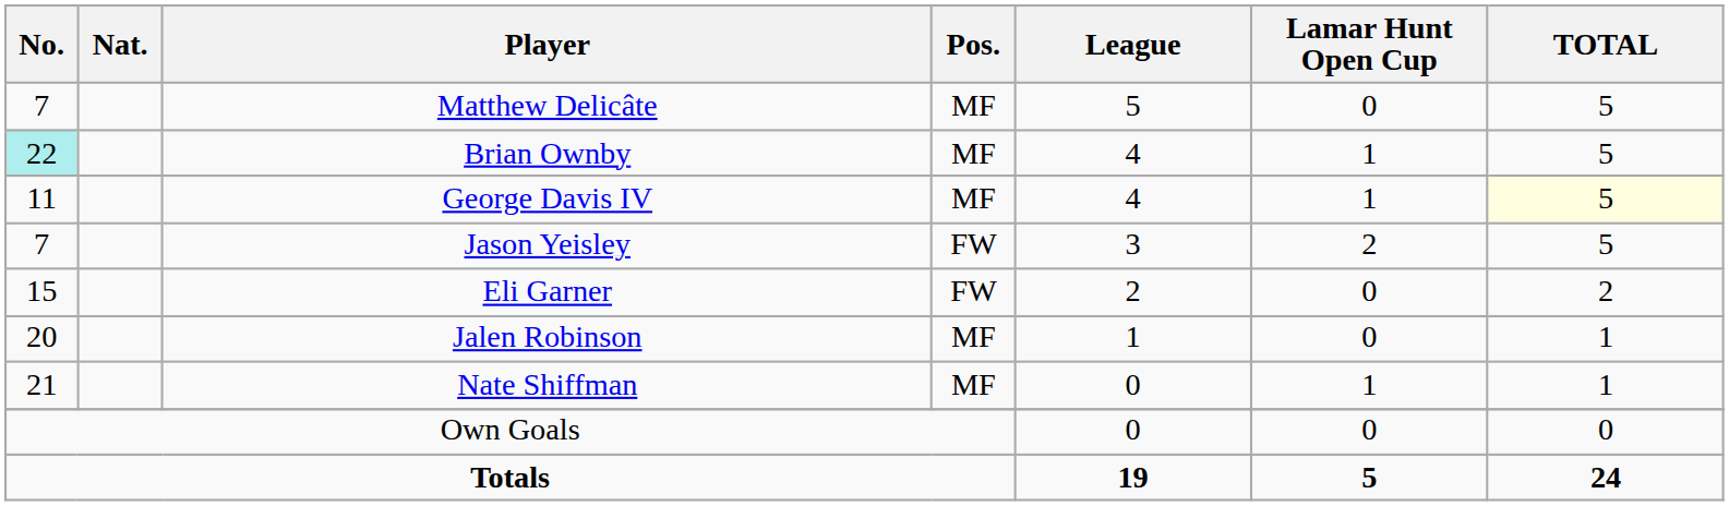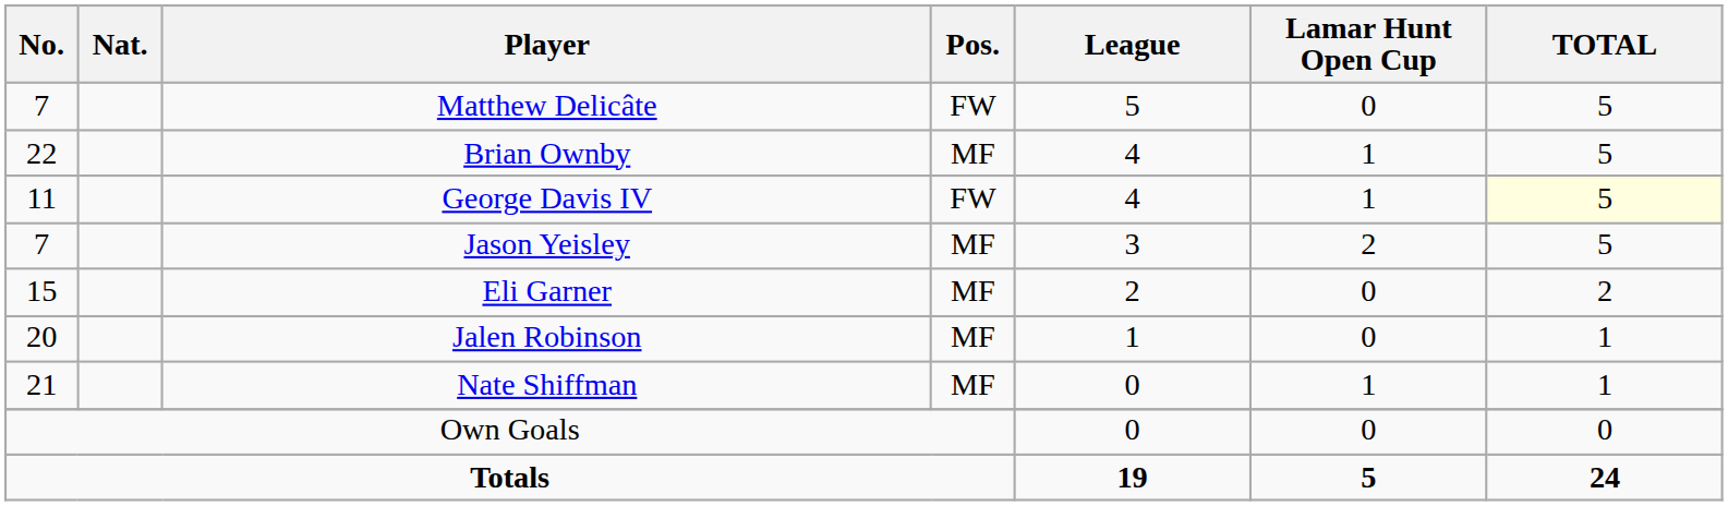Matthew Delicâte | Pos.: MF -> FW
Brian Ownby | No.: paleturquoise background -> no background
George Davis IV | Pos.: MF -> FW
Jason Yeisley | Pos.: FW -> MF
Eli Garner | Pos.: FW -> MF
